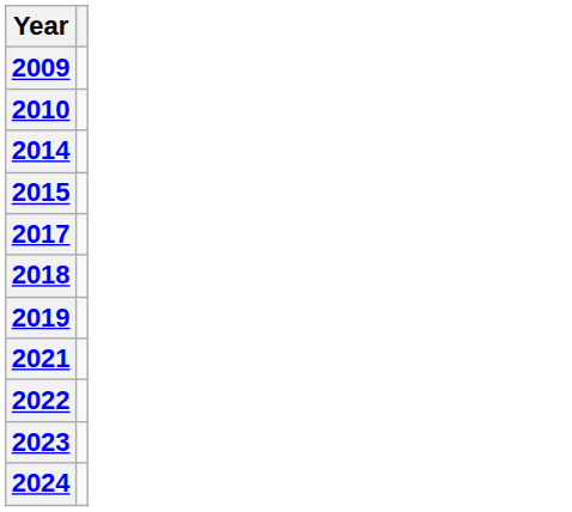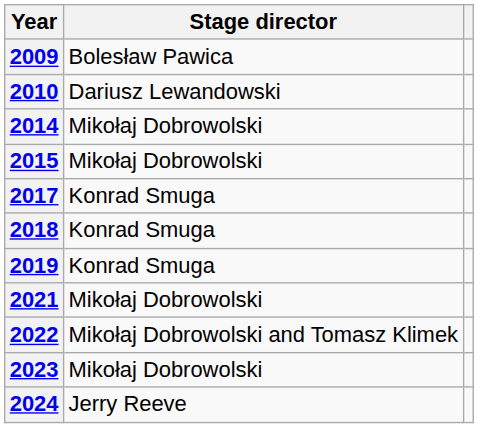+ column: Stage director | Bolesław Pawica | Dariusz Lewandowski | Mikołaj Dobrowolski | Mikołaj Dobrowolski | Konrad Smuga | Konrad Smuga | Konrad Smuga | Mikołaj Dobrowolski | Mikołaj Dobrowolski and Tomasz Klimek | Mikołaj Dobrowolski | Jerry Reeve
